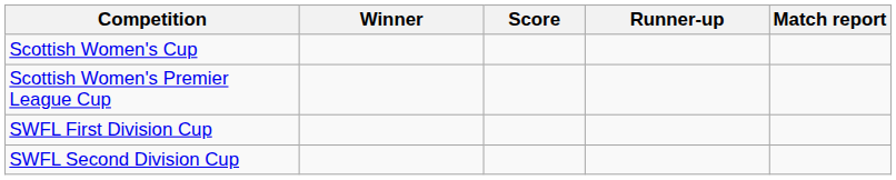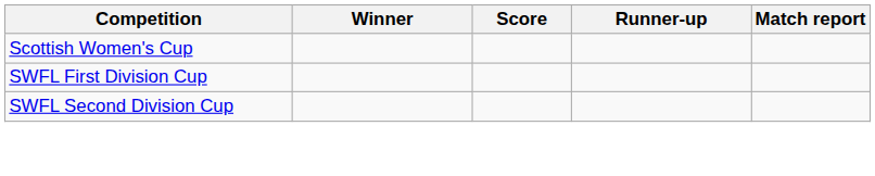- row: Scottish Women's Premier League Cup
